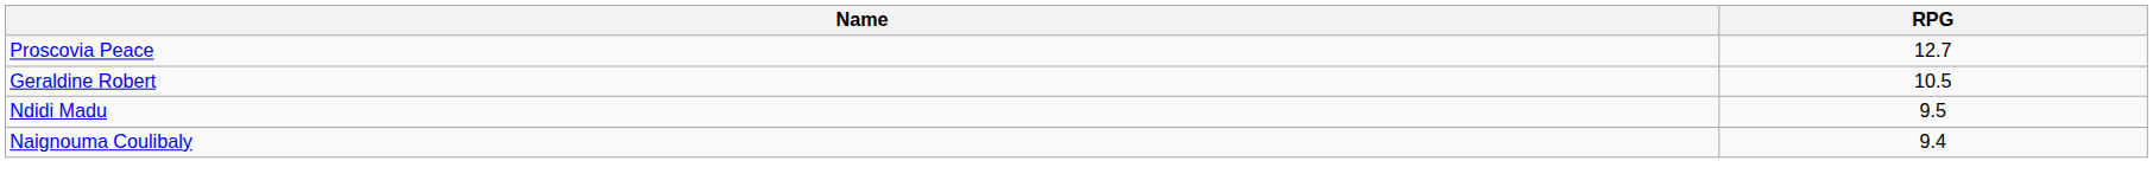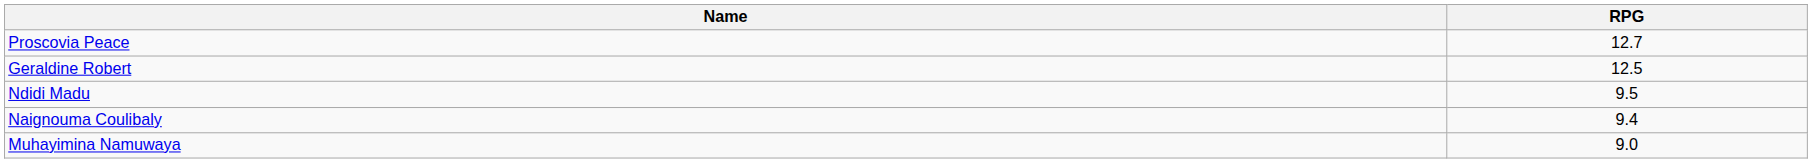Geraldine Robert | RPG: 10.5 -> 12.5
+ row: Muhayimina Namuwaya | 9.0
